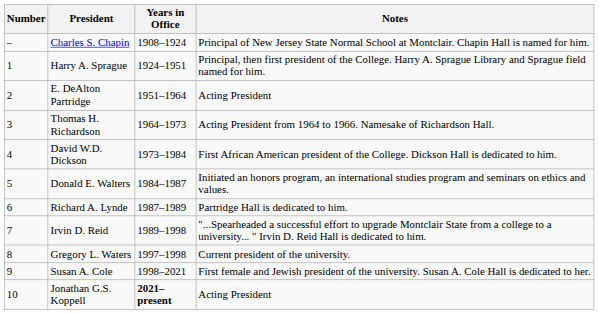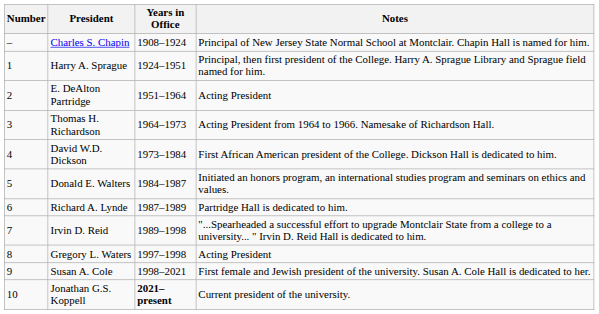Gregory L. Waters | Notes: Current president of the university. -> Acting President
Jonathan G.S. Koppell | Notes: Acting President -> Current president of the university.
